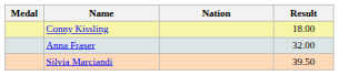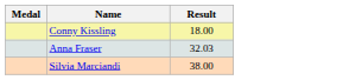- column: Nation
Anna Fraser | Result: 32.00 -> 32.03
Silvia Marciandi | Result: 39.50 -> 38.00
